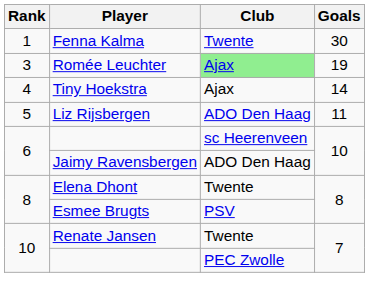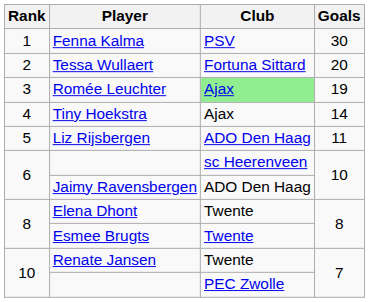Fenna Kalma | Club: Twente -> PSV
+ row: 2 | Tessa Wullaert | Fortuna Sittard | 20
Esmee Brugts | Club: PSV -> Twente
